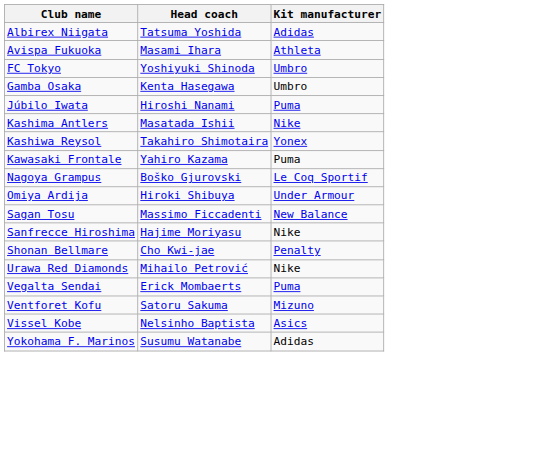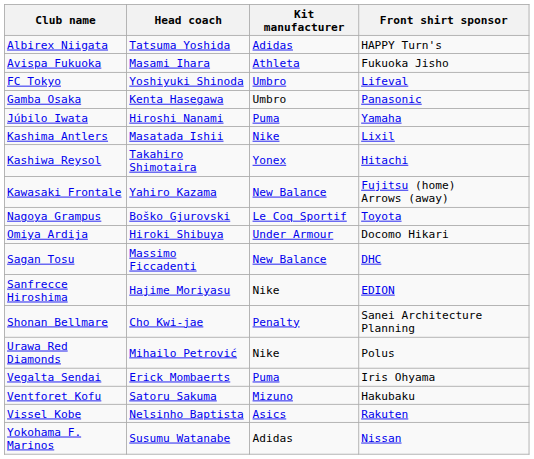+ column: Front shirt sponsor | HAPPY Turn's | Fukuoka Jisho | Lifeval | Panasonic | Yamaha | Lixil | Hitachi | Fujitsu (home) Arrows (away) | Toyota | Docomo Hikari | DHC | EDION | Sanei Architecture Planning | Polus | Iris Ohyama | Hakubaku | Rakuten | Nissan
Kawasaki Frontale | Kit manufacturer: Puma -> New Balance
